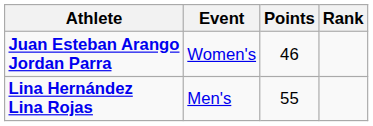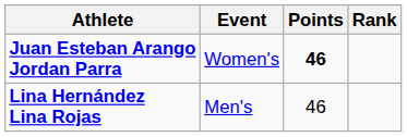Juan Esteban Arango Jordan Parra | Points: normal -> bold
Lina Hernández Lina Rojas | Points: 55 -> 46
